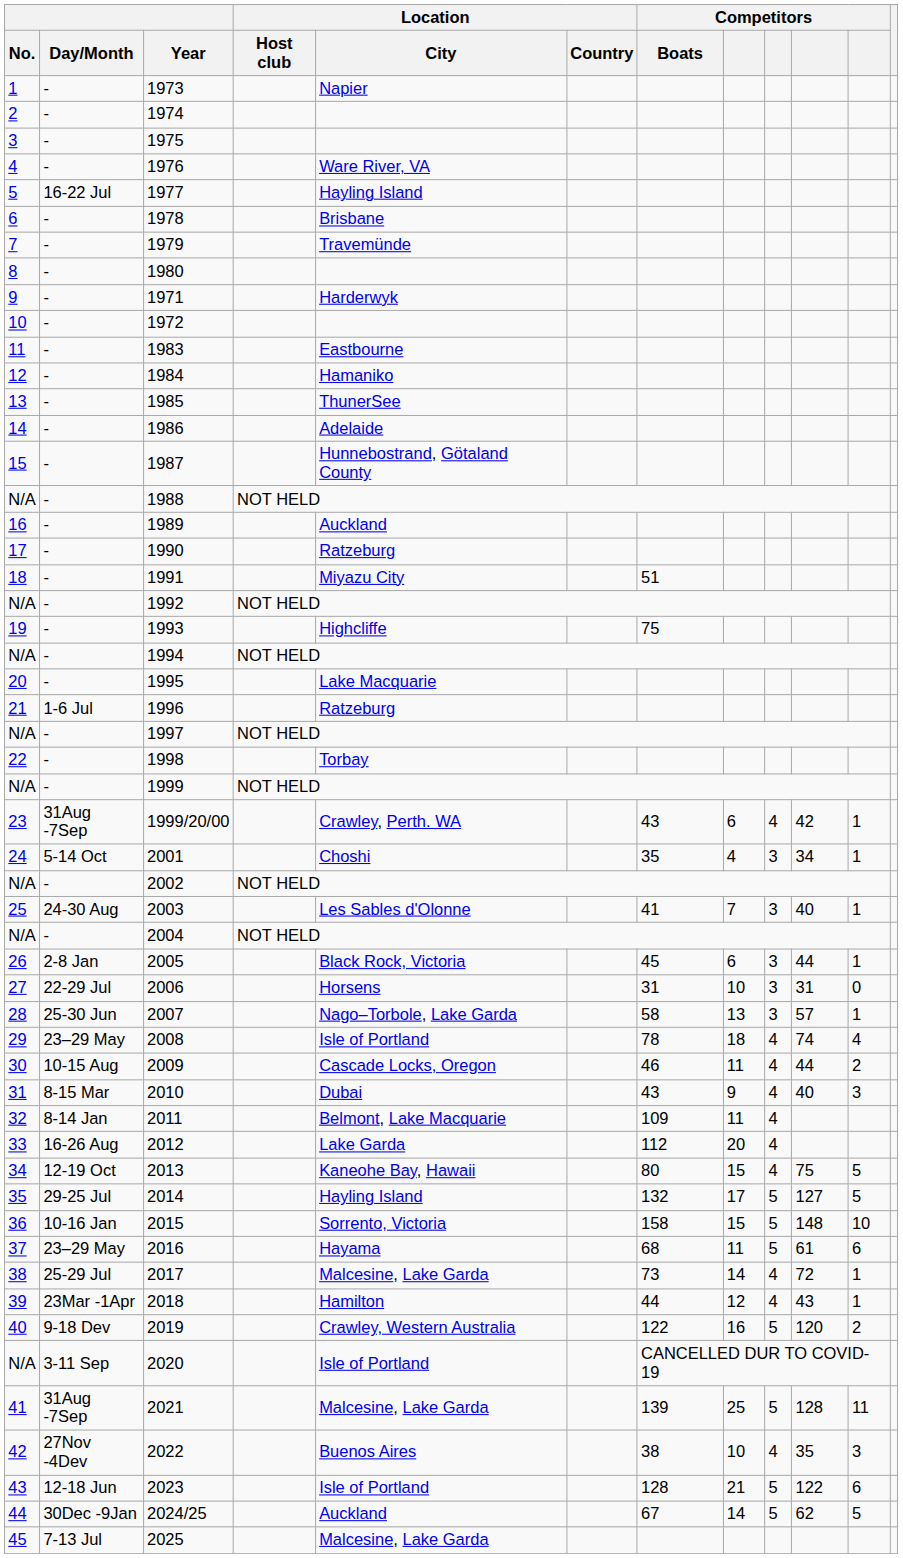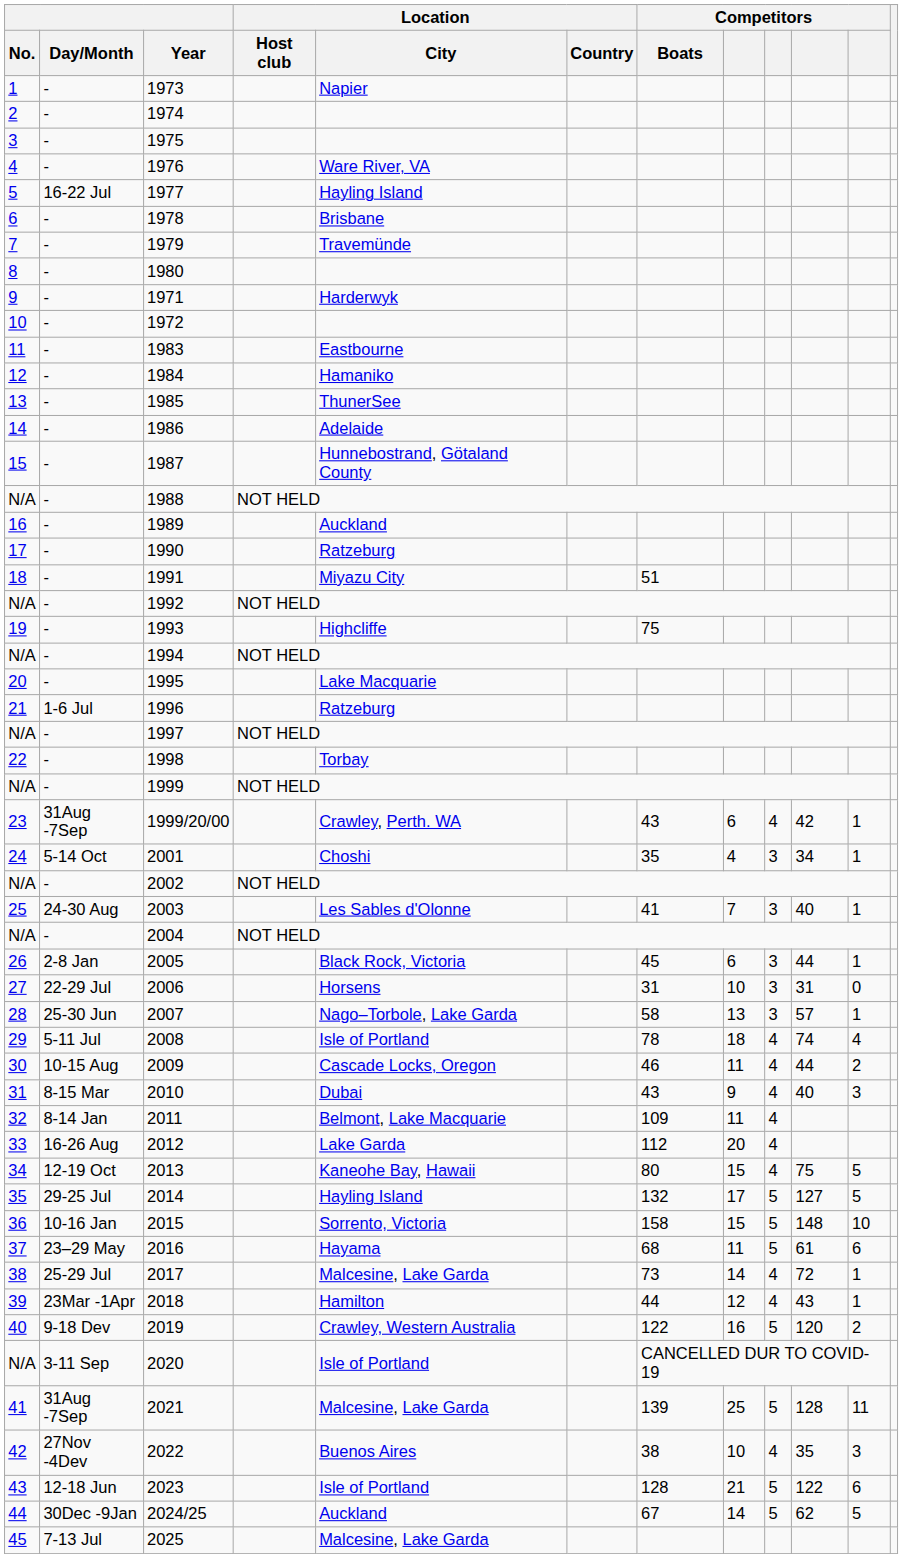2008 | Day/Month: 23–29 May -> 5-11 Jul
